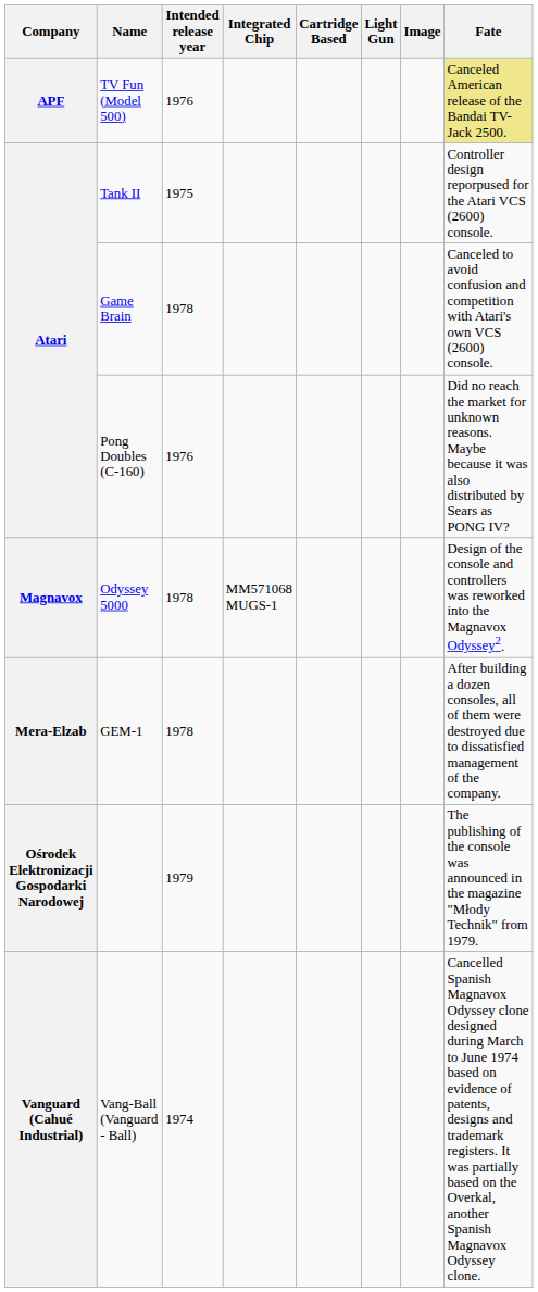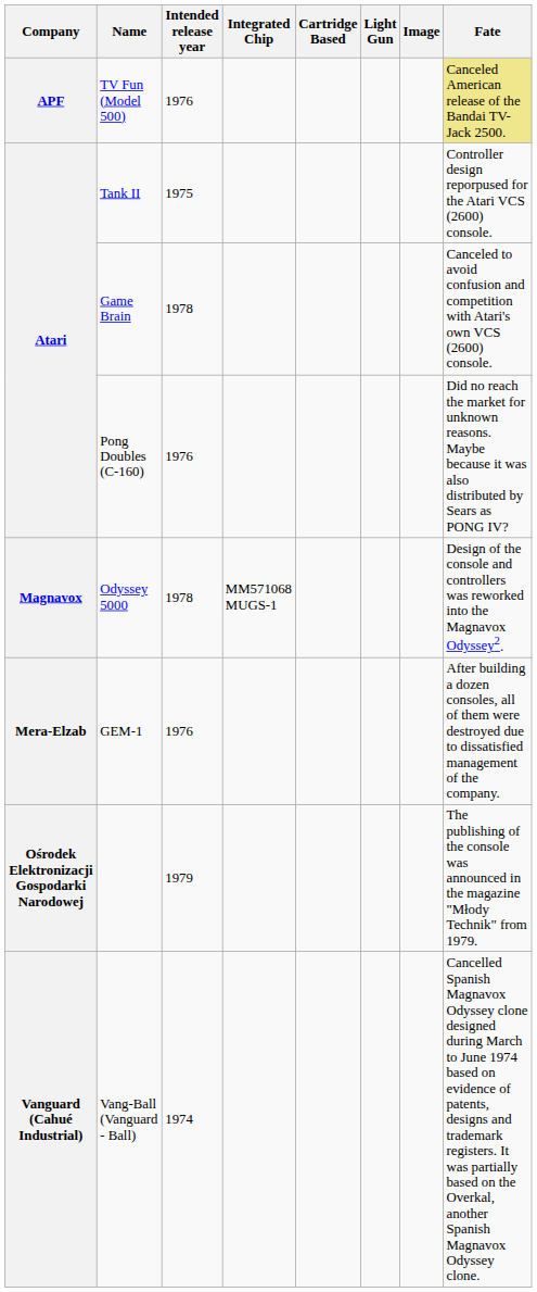GEM-1 | Intended release year: 1978 -> 1976
